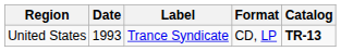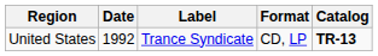United States | Date: 1993 -> 1992
